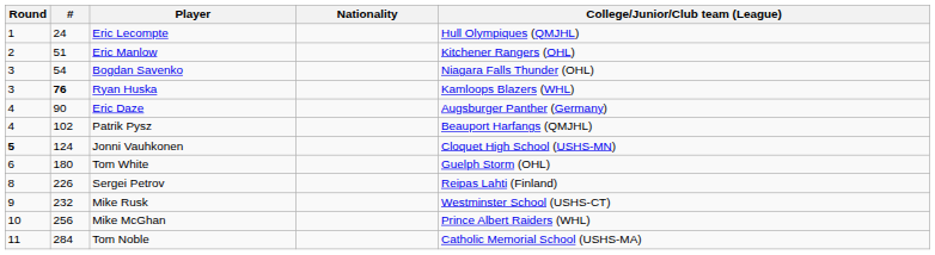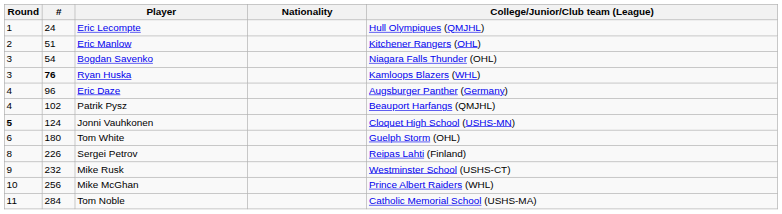Eric Daze | #: 90 -> 96
